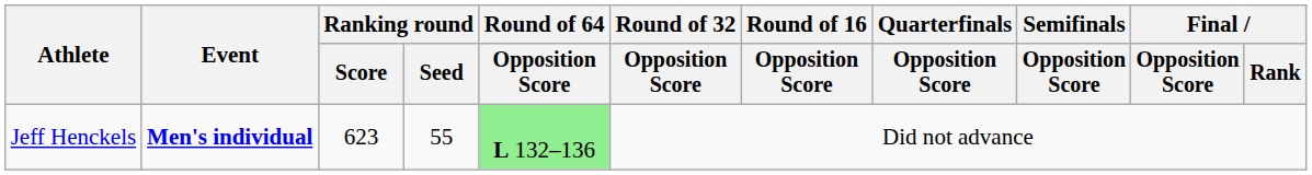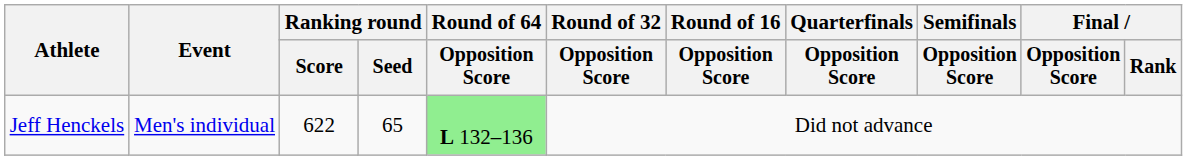Jeff Henckels | Event: bold -> normal
Jeff Henckels | Ranking round / Score: 623 -> 622
Jeff Henckels | Ranking round / Seed: 55 -> 65
